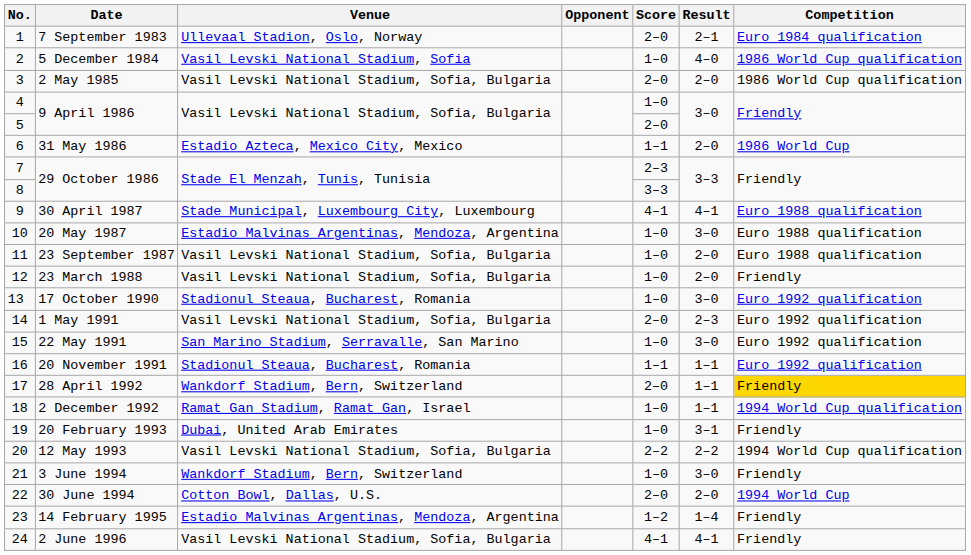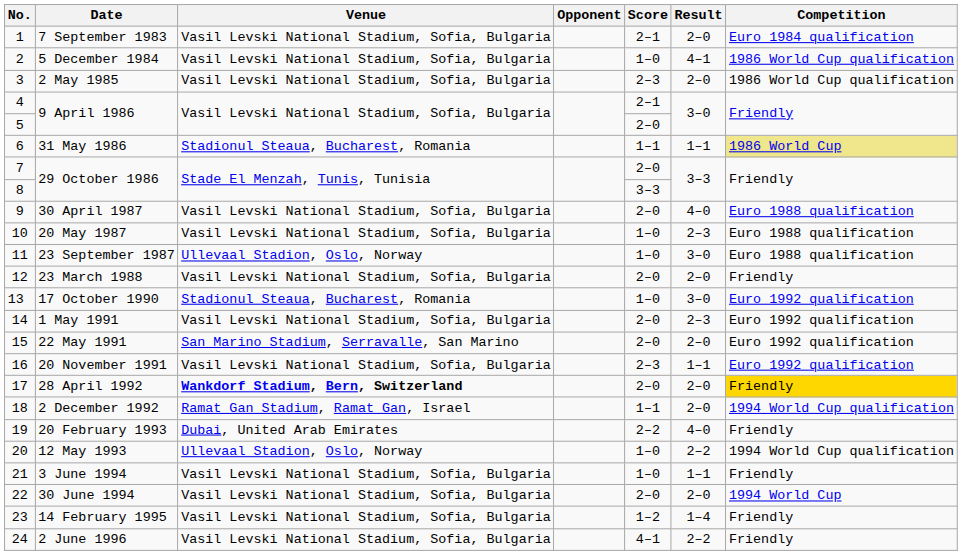7 September 1983 | Venue: Ullevaal Stadion, Oslo, Norway -> Vasil Levski National Stadium, Sofia, Bulgaria
7 September 1983 | Score: 2–0 -> 2–1
7 September 1983 | Result: 2–1 -> 2–0
5 December 1984 | Venue: Vasil Levski National Stadium, Sofia -> Vasil Levski National Stadium, Sofia, Bulgaria
5 December 1984 | Result: 4–0 -> 4–1
2 May 1985 | Score: 2–0 -> 2–3
4 / 9 April 1986 | Score: 1–0 -> 2–1
31 May 1986 | Venue: Estadio Azteca, Mexico City, Mexico -> Stadionul Steaua, Bucharest, Romania
31 May 1986 | Result: 2–0 -> 1–1
31 May 1986 | Competition: no background -> khaki background
7 / 29 October 1986 | Score: 2–3 -> 2–0
30 April 1987 | Venue: Stade Municipal, Luxembourg City, Luxembourg -> Vasil Levski National Stadium, Sofia, Bulgaria
30 April 1987 | Score: 4–1 -> 2–0
30 April 1987 | Result: 4–1 -> 4–0
20 May 1987 | Venue: Estadio Malvinas Argentinas, Mendoza, Argentina -> Vasil Levski National Stadium, Sofia, Bulgaria
20 May 1987 | Result: 3–0 -> 2–3
23 September 1987 | Venue: Vasil Levski National Stadium, Sofia, Bulgaria -> Ullevaal Stadion, Oslo, Norway
23 September 1987 | Result: 2–0 -> 3–0
23 March 1988 | Score: 1–0 -> 2–0
22 May 1991 | Score: 1–0 -> 2–0
22 May 1991 | Result: 3–0 -> 2–0
20 November 1991 | Venue: Stadionul Steaua, Bucharest, Romania -> Vasil Levski National Stadium, Sofia, Bulgaria
20 November 1991 | Score: 1–1 -> 2–3
28 April 1992 | Venue: normal -> bold
28 April 1992 | Result: 1–1 -> 2–0
2 December 1992 | Score: 1–0 -> 1–1
2 December 1992 | Result: 1–1 -> 2–0
20 February 1993 | Score: 1–0 -> 2–2
20 February 1993 | Result: 3–1 -> 4–0
12 May 1993 | Venue: Vasil Levski National Stadium, Sofia, Bulgaria -> Ullevaal Stadion, Oslo, Norway
12 May 1993 | Score: 2–2 -> 1–0
3 June 1994 | Venue: Wankdorf Stadium, Bern, Switzerland -> Vasil Levski National Stadium, Sofia, Bulgaria
3 June 1994 | Result: 3–0 -> 1–1
30 June 1994 | Venue: Cotton Bowl, Dallas, U.S. -> Vasil Levski National Stadium, Sofia, Bulgaria
14 February 1995 | Venue: Estadio Malvinas Argentinas, Mendoza, Argentina -> Vasil Levski National Stadium, Sofia, Bulgaria
2 June 1996 | Result: 4–1 -> 2–2
